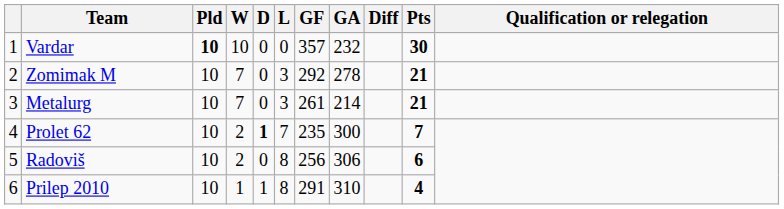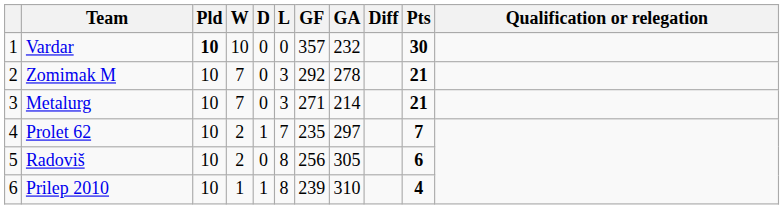Metalurg | GF: 261 -> 271
Prolet 62 | D: bold -> normal
Prolet 62 | GA: 300 -> 297
Radoviš | GA: 306 -> 305
Prilep 2010 | GF: 291 -> 239
